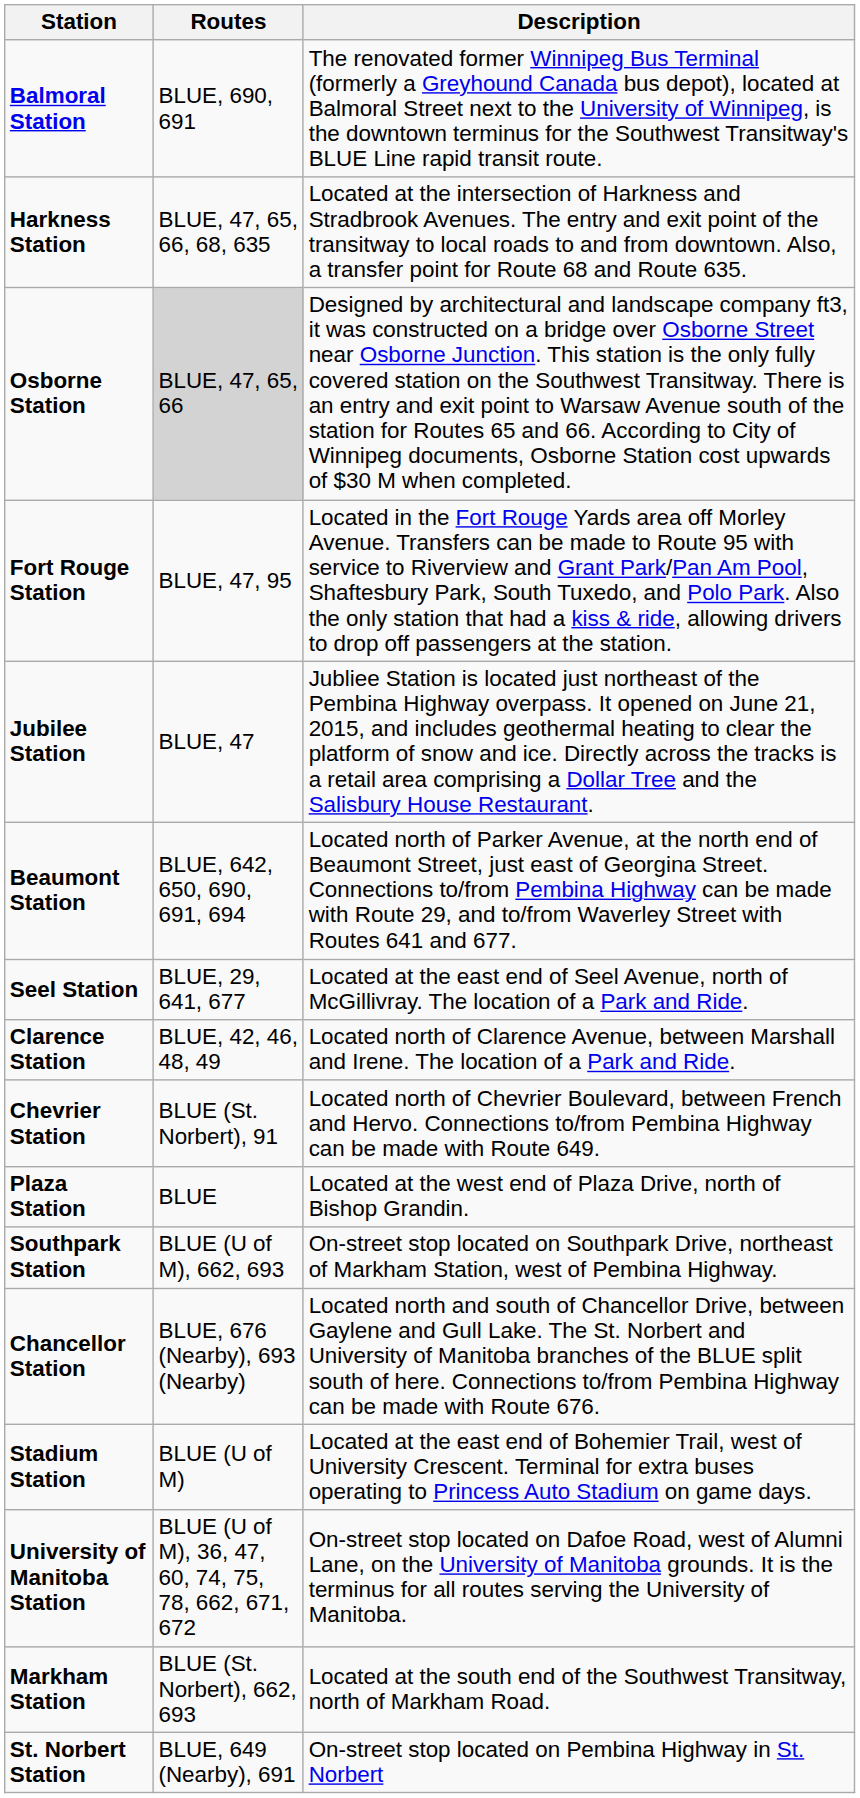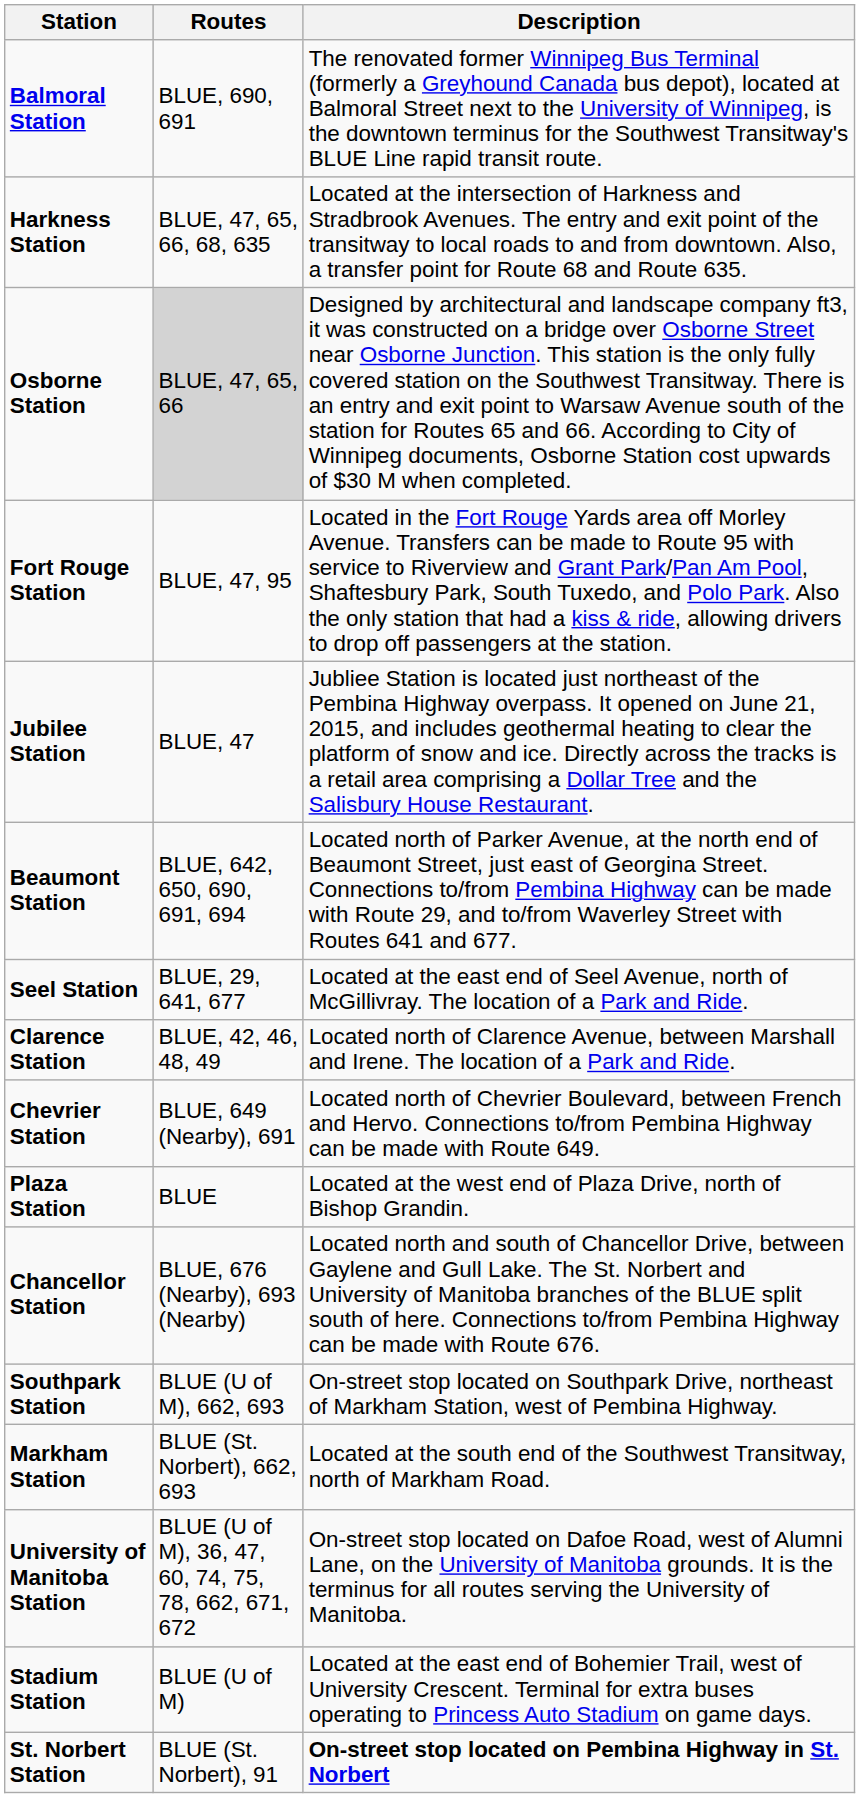Chevrier Station | Routes: BLUE (St. Norbert), 91 -> BLUE, 649 (Nearby), 691
rows swapped: Chancellor Station <-> Southpark Station
rows swapped: Stadium Station <-> Markham Station
St. Norbert Station | Routes: BLUE, 649 (Nearby), 691 -> BLUE (St. Norbert), 91
St. Norbert Station | Description: normal -> bold
